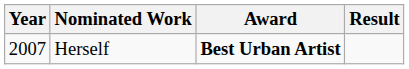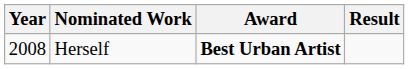Herself | Year: 2007 -> 2008
